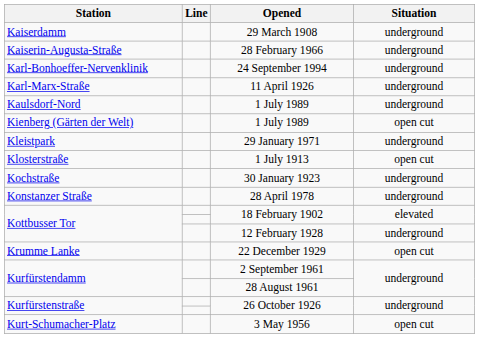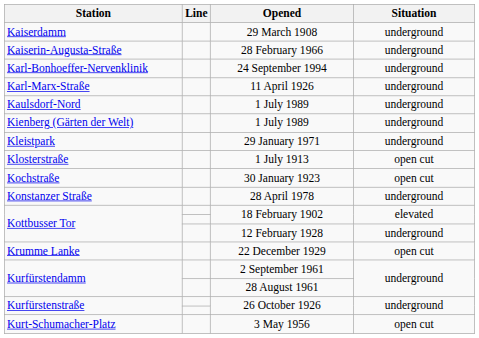Kienberg (Gärten der Welt) / 1 July 1989 | Situation: open cut -> underground
30 January 1923 | Situation: underground -> open cut
